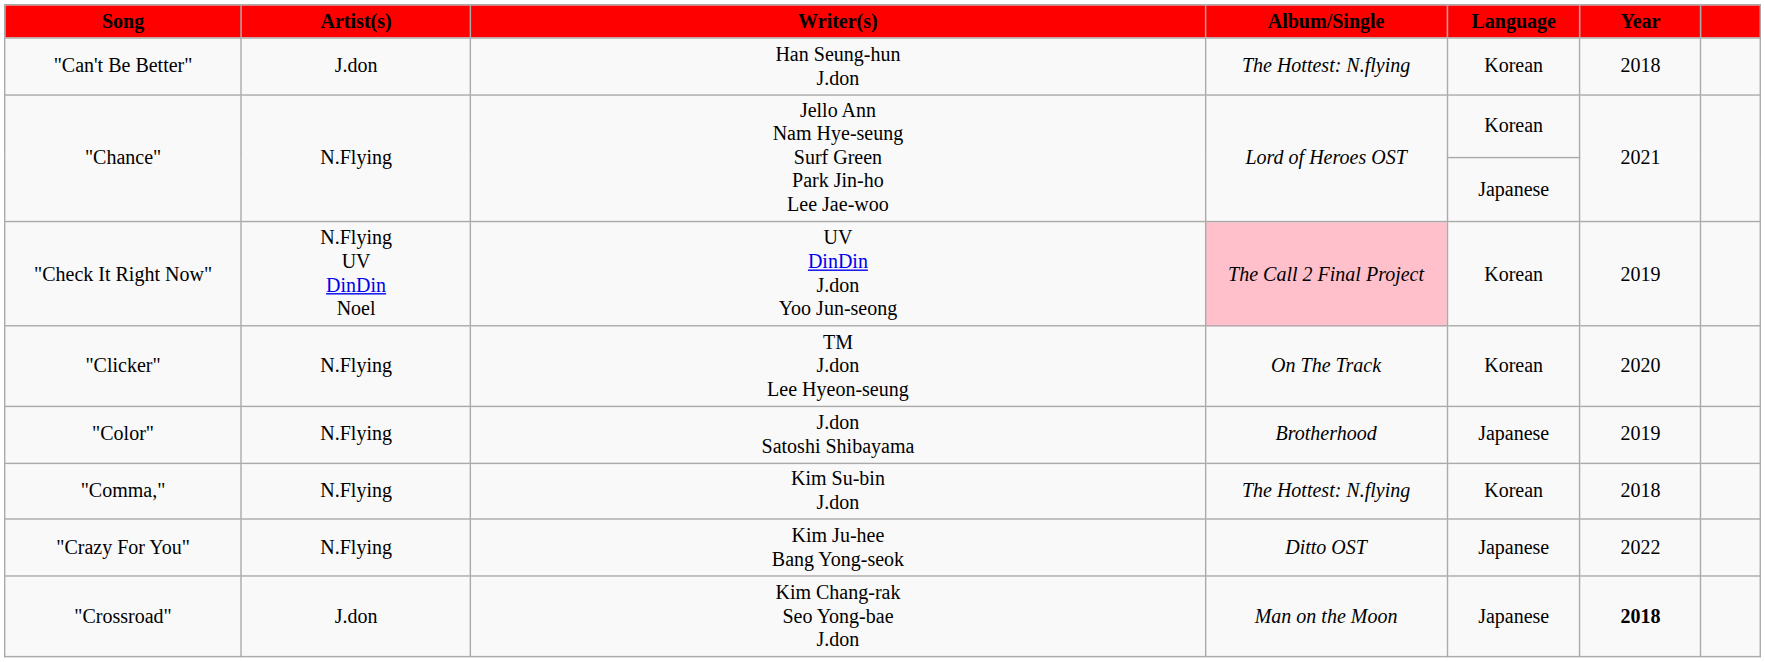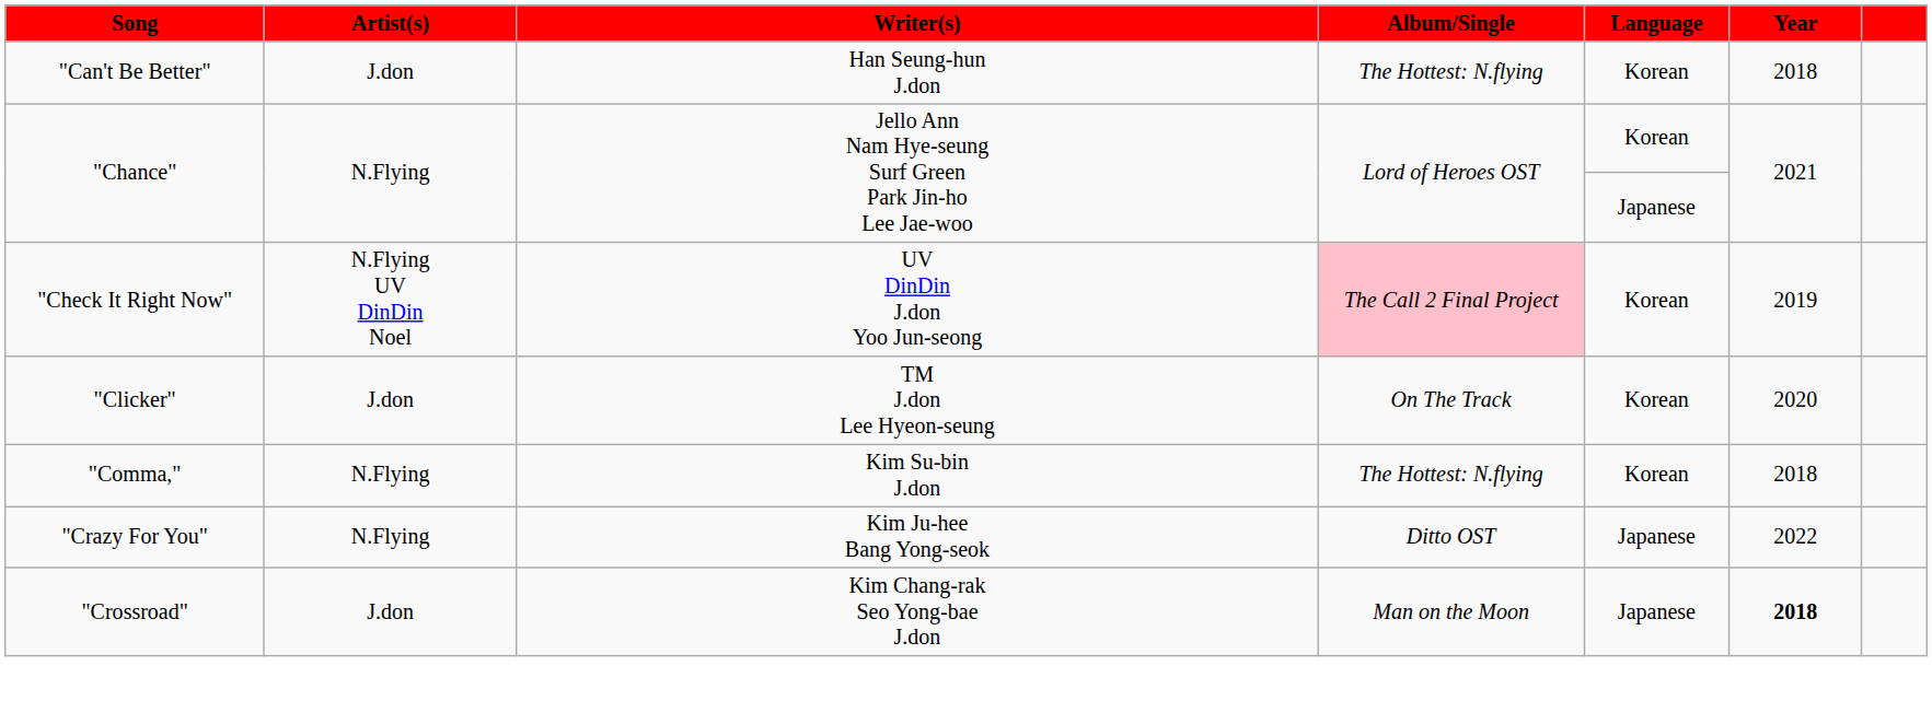"Clicker" | Artist(s): N.Flying -> J.don
- row: "Color" | N.Flying | J.don Satoshi Shibayama | Brotherhood | Japanese | 2019
